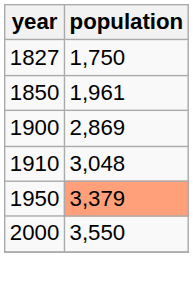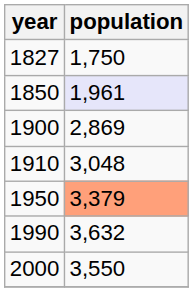1850 | population: no background -> lavender background
+ row: 1990 | 3,632
